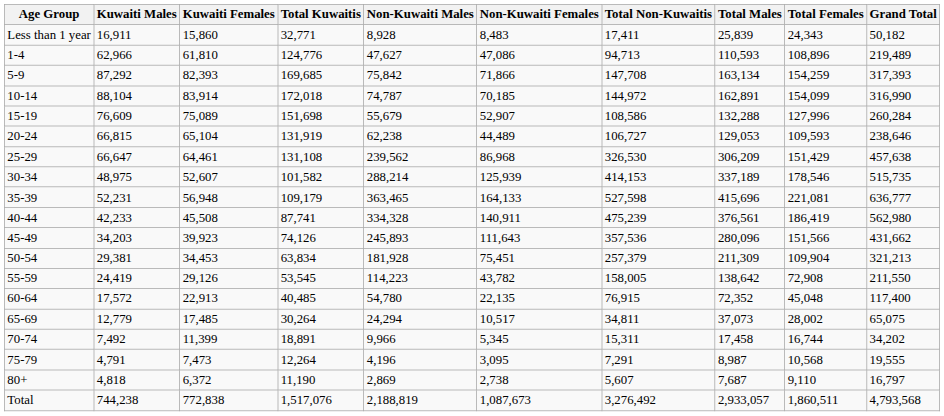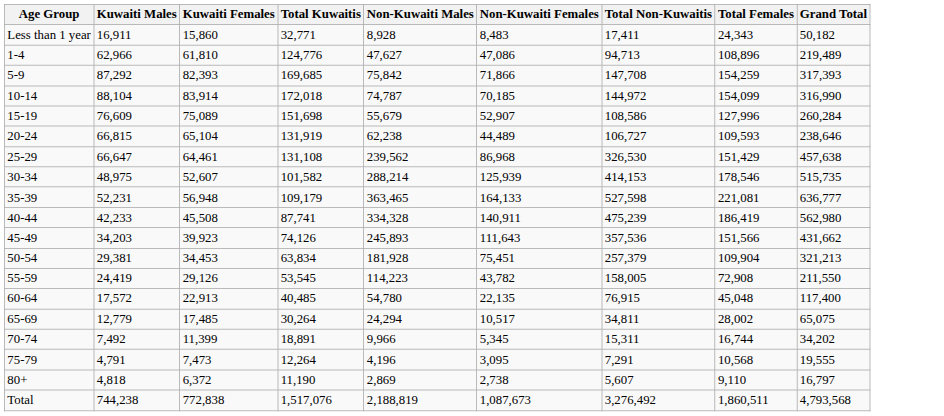- column: Total Males | 25,839 | 110,593 | 163,134 | 162,891 | 132,288 | 129,053 | 306,209 | 337,189 | 415,696 | 376,561 | 280,096 | 211,309 | 138,642 | 72,352 | 37,073 | 17,458 | 8,987 | 7,687 | 2,933,057
